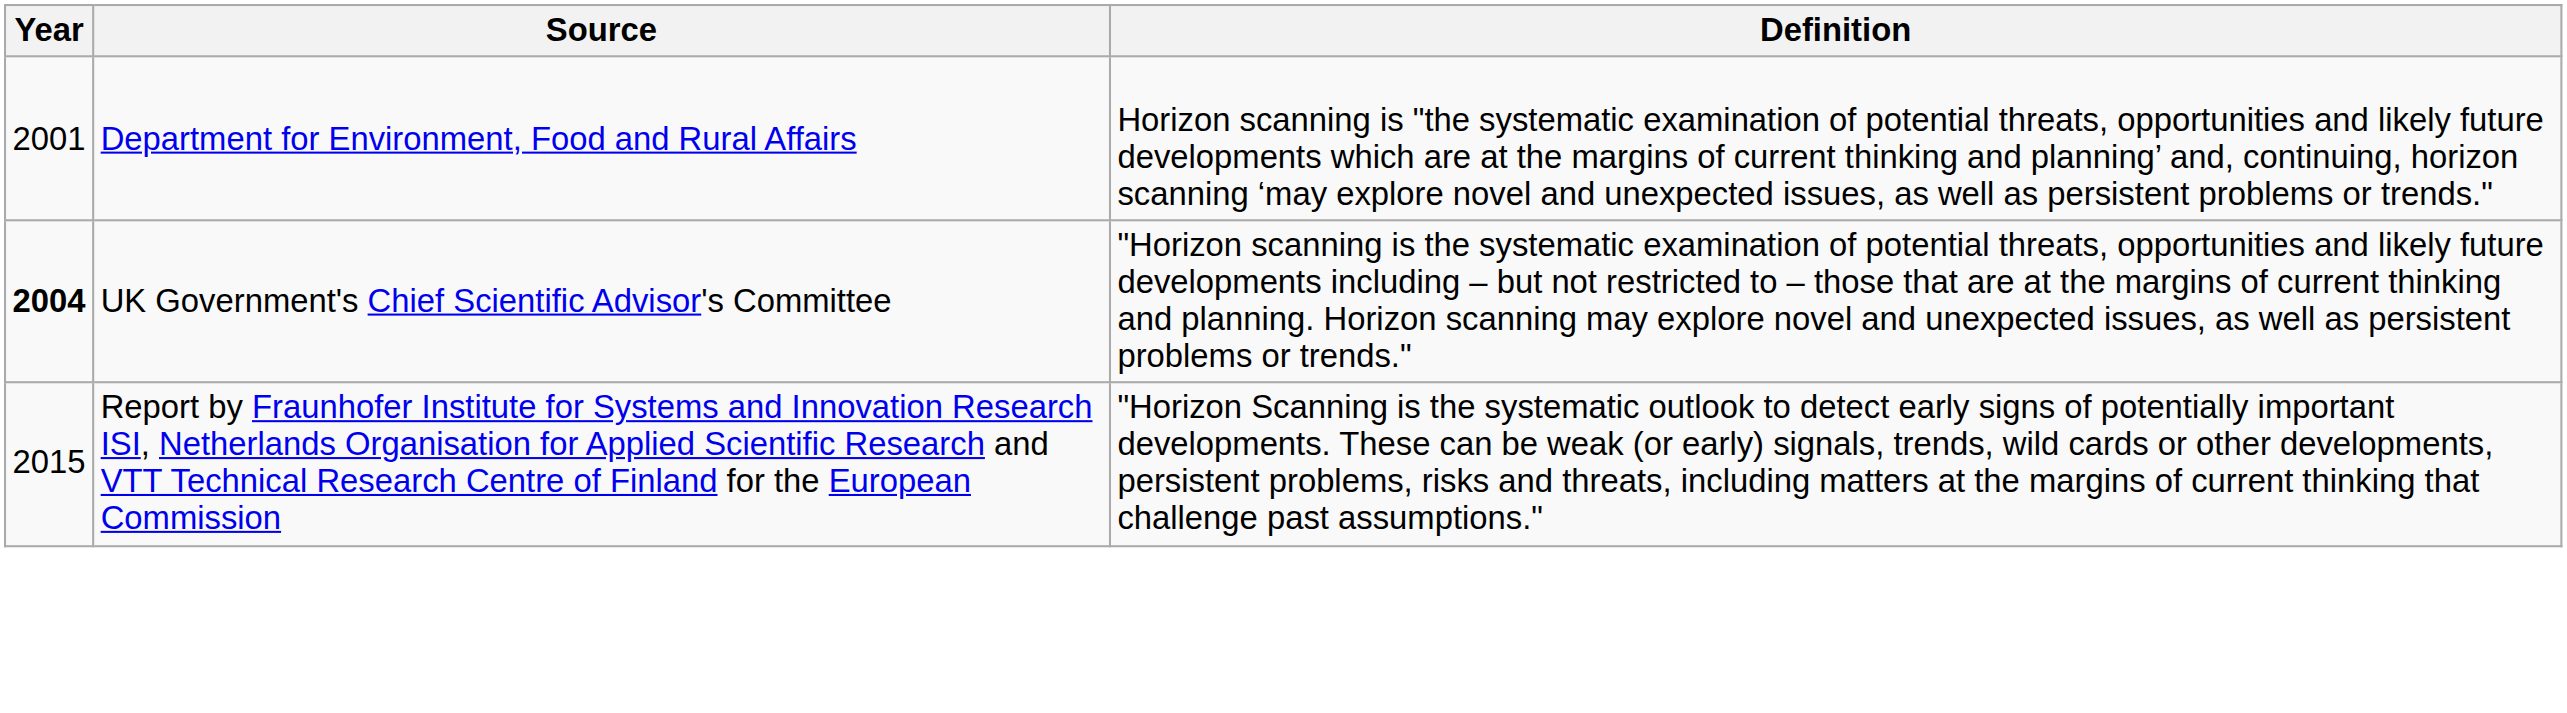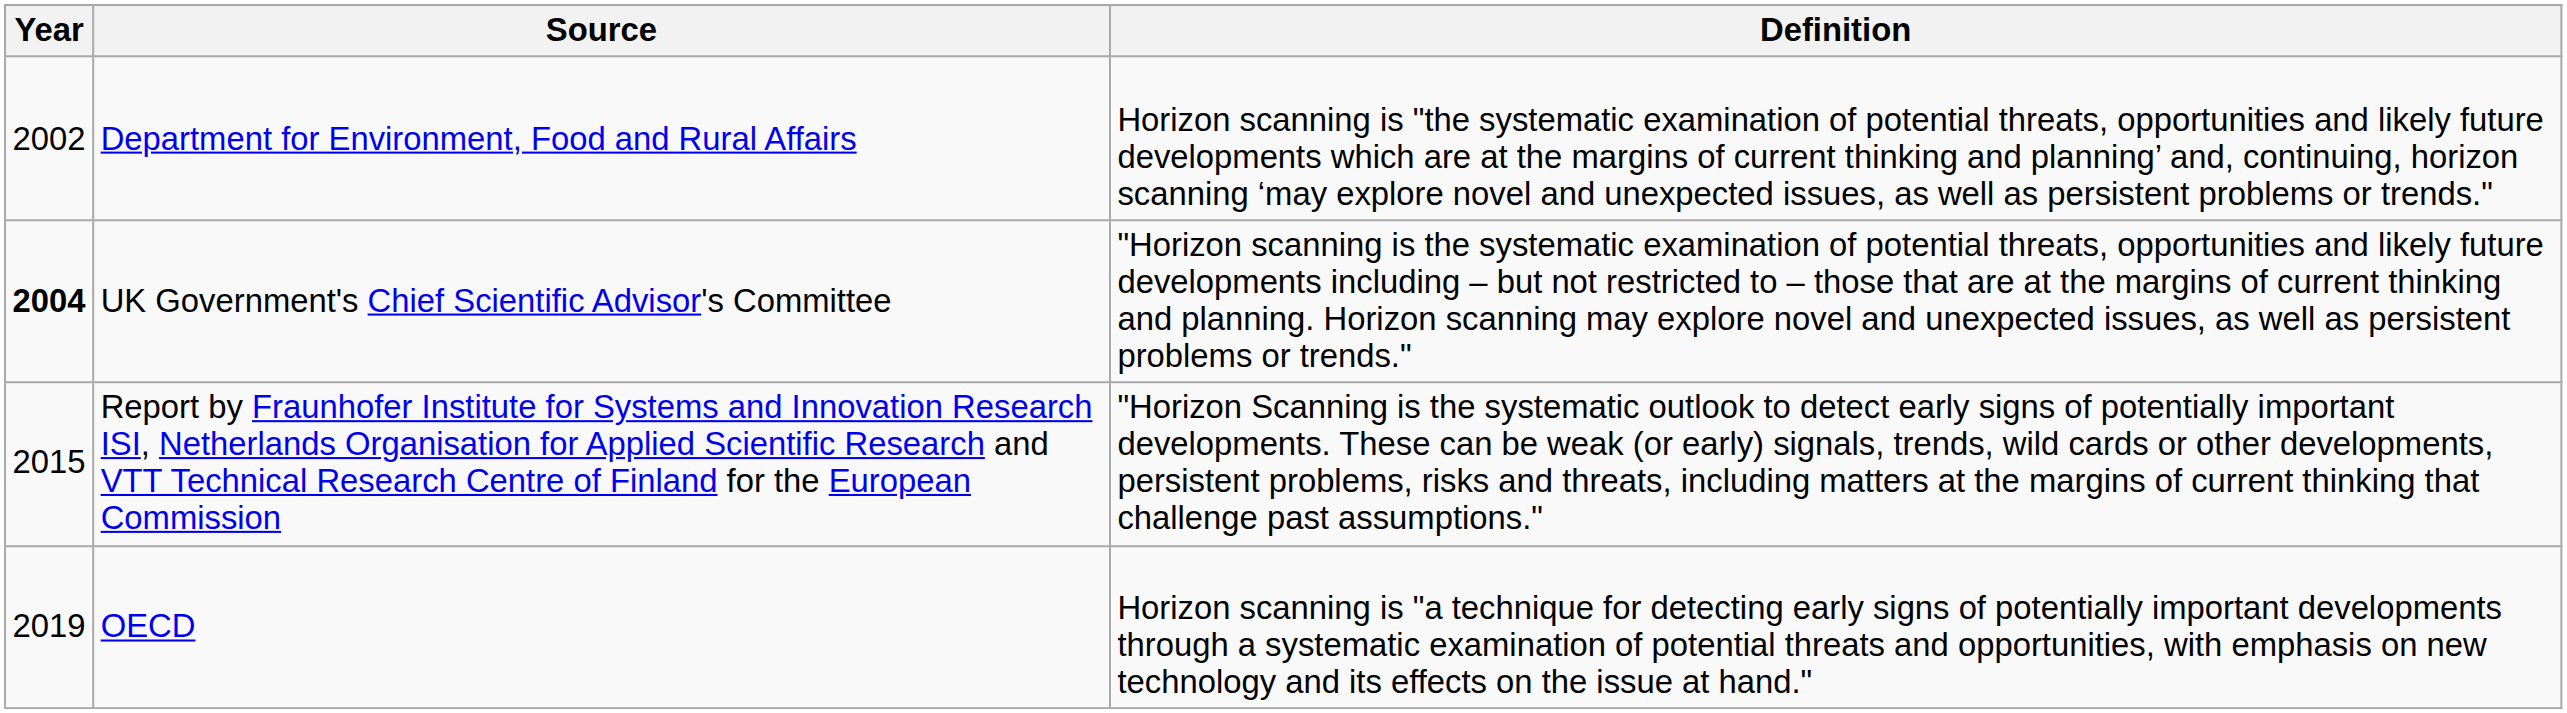Department for Environment, Food and Rural Affairs | Year: 2001 -> 2002
+ row: 2019 | OECD | Horizon scanning is "a technique for detecting early signs of potentially important developments through a systematic examination of potential threats and opportunities, with emphasis on new technology and its effects on the issue at hand."
